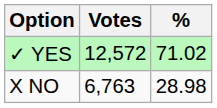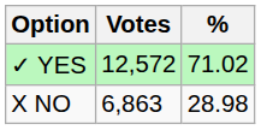X NO | Votes: 6,763 -> 6,863
